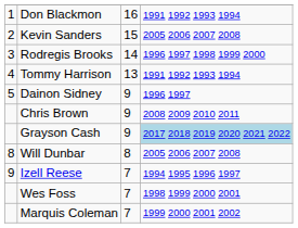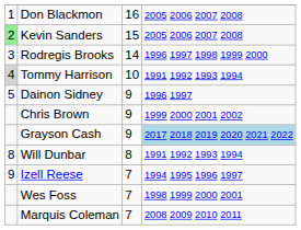Don Blackmon | column 4: 1991 1992 1993 1994 -> 2005 2006 2007 2008
Kevin Sanders | column 1: no background -> lightgreen background
Tommy Harrison | column 1: no background -> lightgrey background
Tommy Harrison | column 3: 13 -> 10
Chris Brown | column 4: 2008 2009 2010 2011 -> 1999 2000 2001 2002
Will Dunbar | column 4: 2005 2006 2007 2008 -> 1991 1992 1993 1994
Marquis Coleman | column 4: 1999 2000 2001 2002 -> 2008 2009 2010 2011
